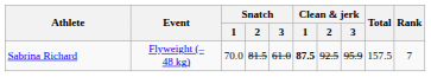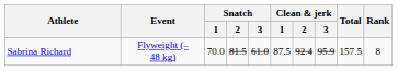Sabrina Richard | Clean & jerk / 1: bold -> normal
Sabrina Richard | Clean & jerk / 2: 92.5 -> 92.4
Sabrina Richard | Rank: 7 -> 8
